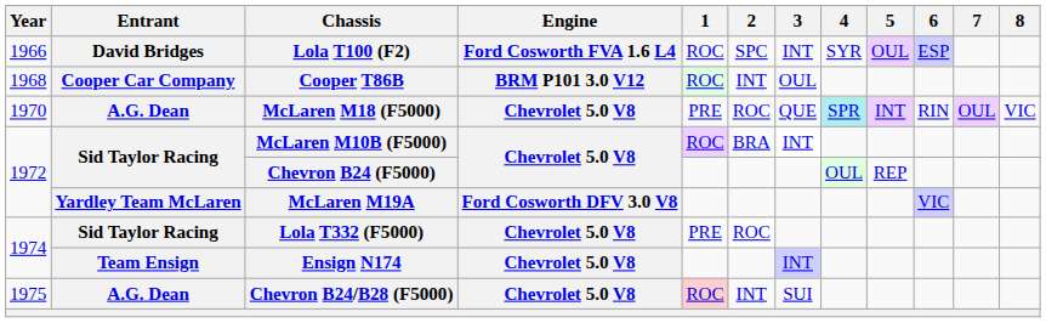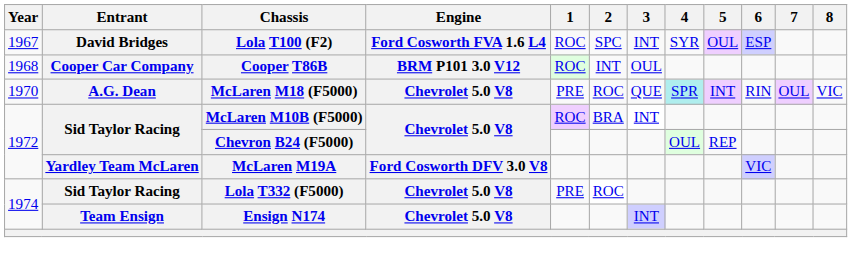Lola T100 (F2) | Year: 1966 -> 1967
- row: 1975 | A.G. Dean | Chevron B24/B28 (F5000) | Chevrolet 5.0 V8 | ROC | INT | SUI
